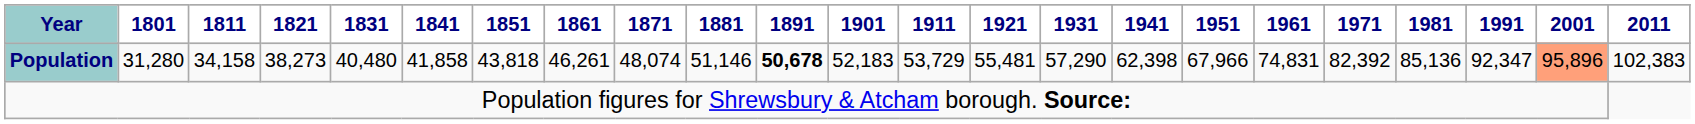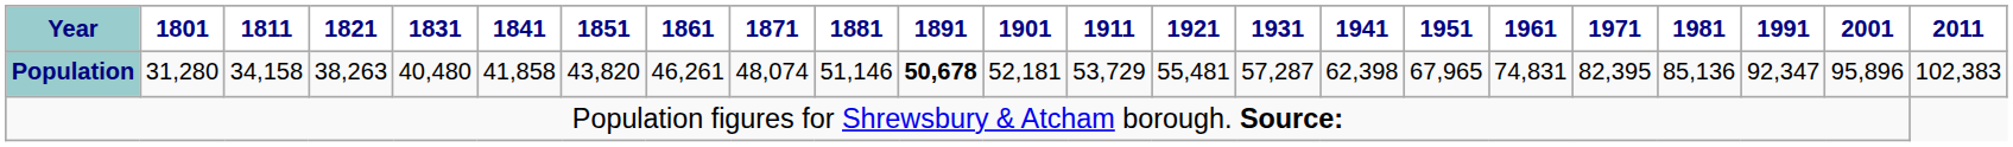Population | 1821: 38,273 -> 38,263
Population | 1851: 43,818 -> 43,820
Population | 1901: 52,183 -> 52,181
Population | 1931: 57,290 -> 57,287
Population | 1951: 67,966 -> 67,965
Population | 1971: 82,392 -> 82,395
Population | 2001: lightsalmon background -> no background
